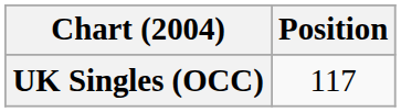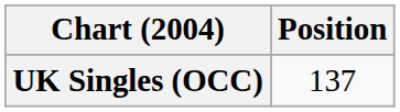UK Singles (OCC) | Position: 117 -> 137
